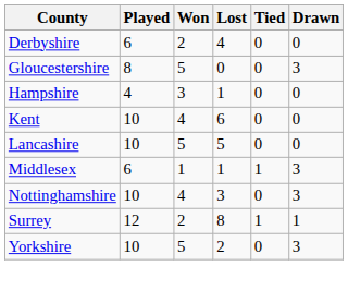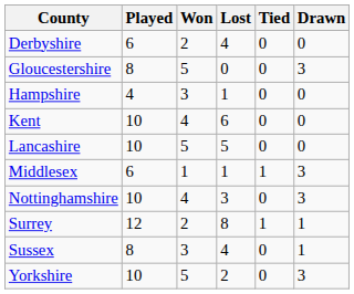+ row: Sussex | 8 | 3 | 4 | 0 | 1
